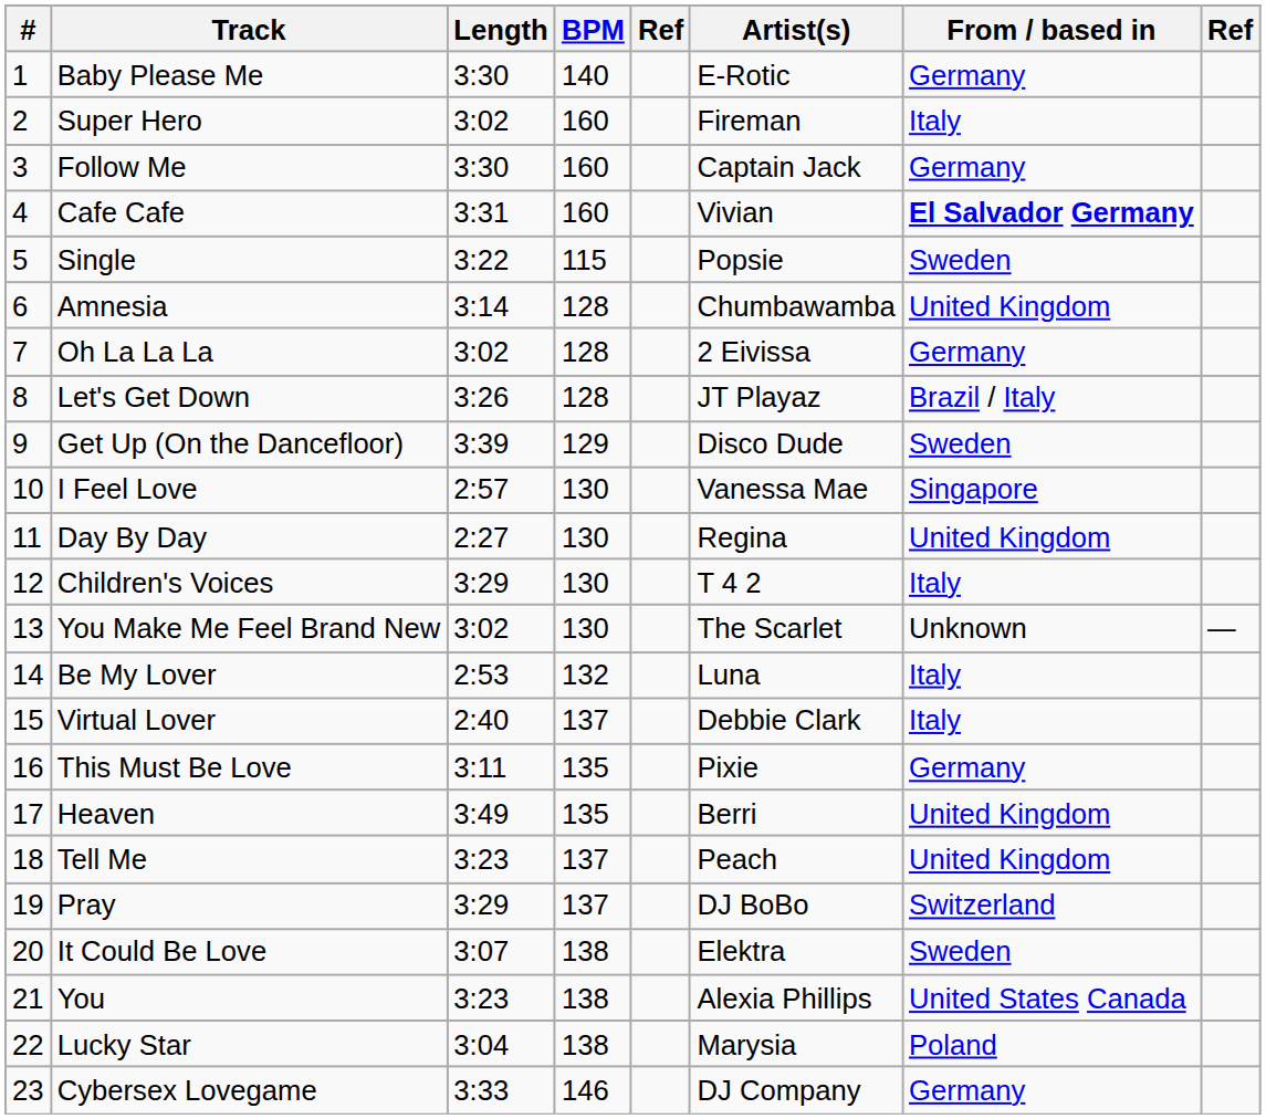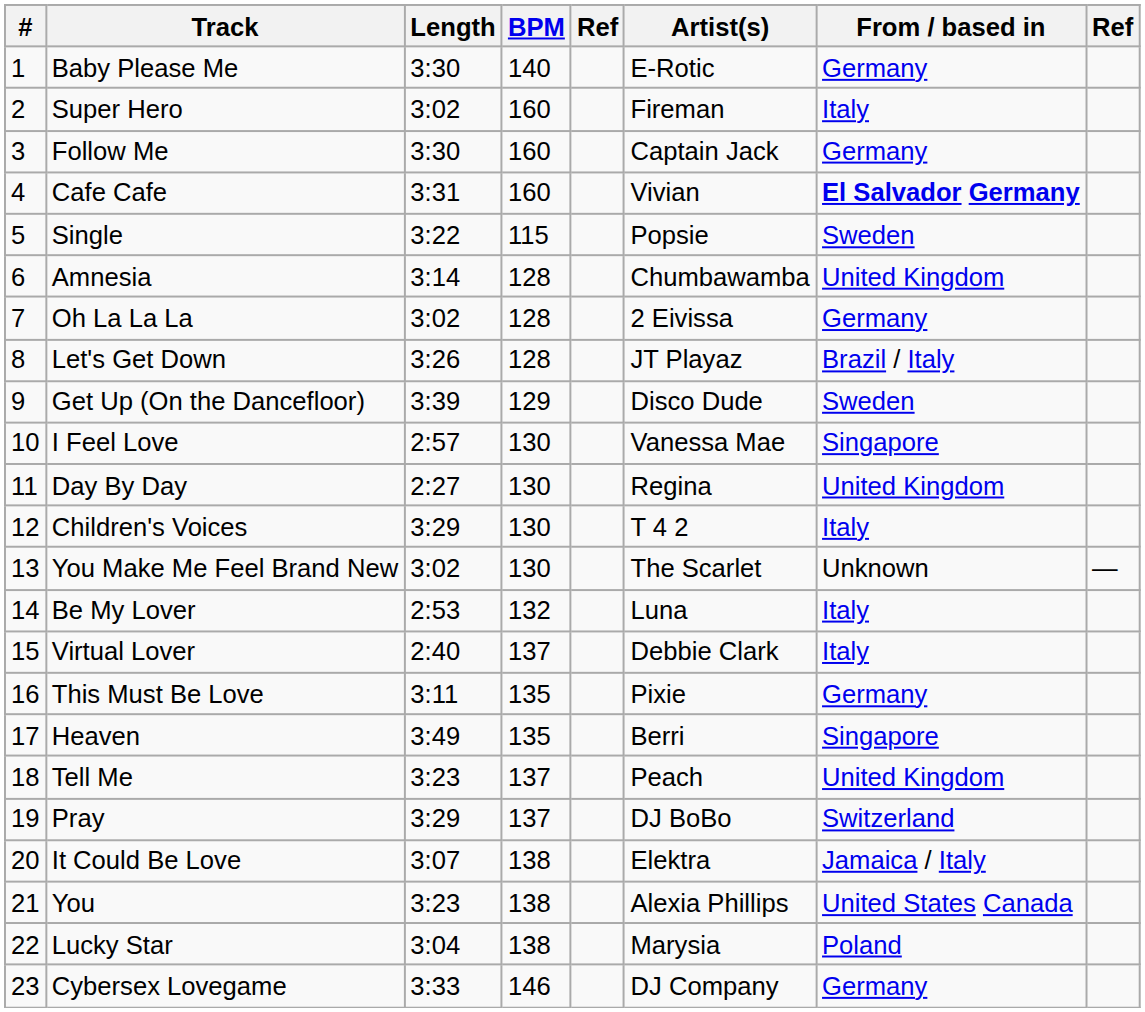Heaven | From / based in: United Kingdom -> Singapore
It Could Be Love | From / based in: Sweden -> Jamaica / Italy
